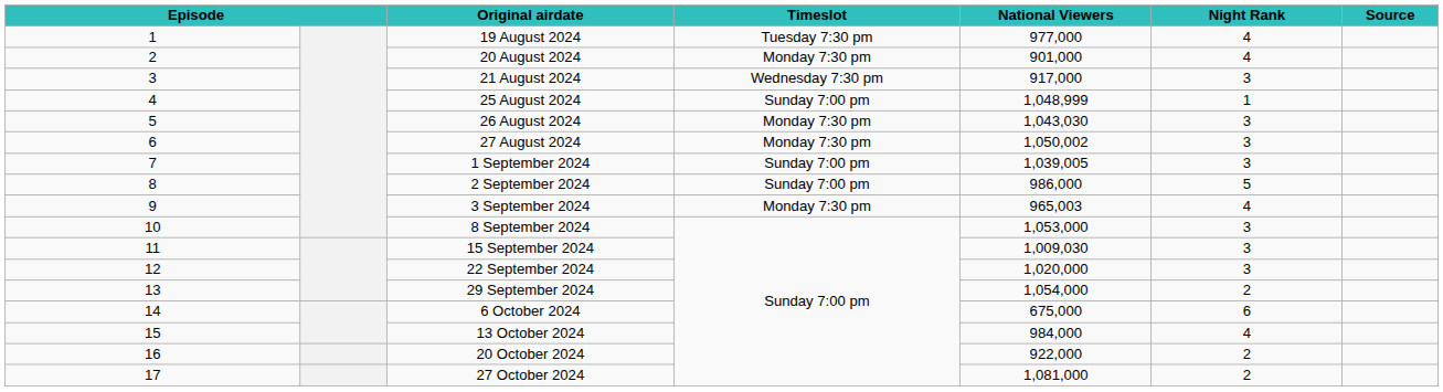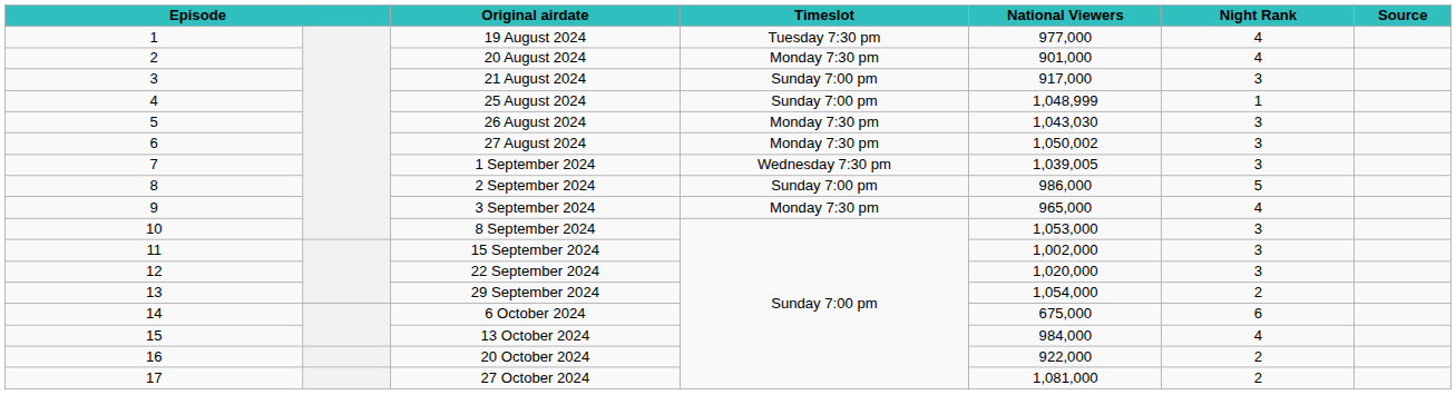21 August 2024 | Timeslot: Wednesday 7:30 pm -> Sunday 7:00 pm
1 September 2024 | Timeslot: Sunday 7:00 pm -> Wednesday 7:30 pm
3 September 2024 | National Viewers: 965,003 -> 965,000
15 September 2024 | National Viewers: 1,009,030 -> 1,002,000
